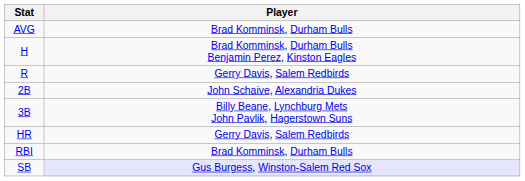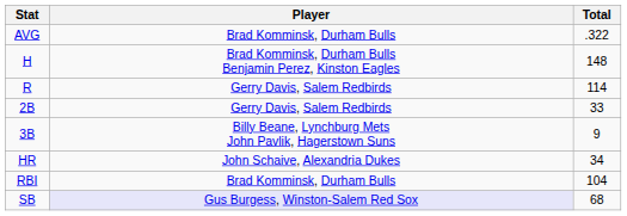+ column: Total | .322 | 148 | 114 | 33 | 9 | 34 | 104 | 68
2B | Player: John Schaive, Alexandria Dukes -> Gerry Davis, Salem Redbirds
HR | Player: Gerry Davis, Salem Redbirds -> John Schaive, Alexandria Dukes
